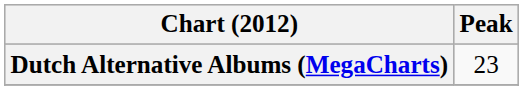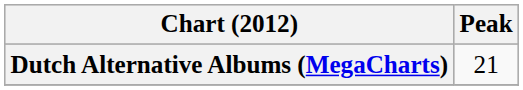Dutch Alternative Albums (MegaCharts) | Peak: 23 -> 21
